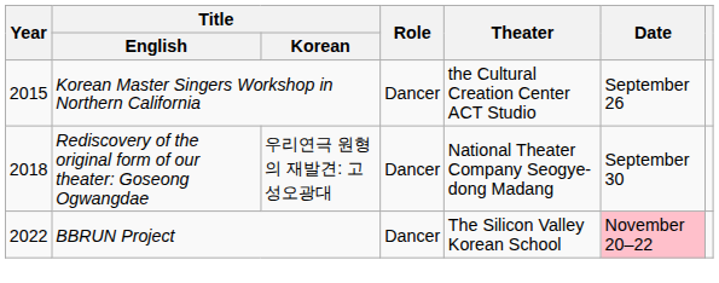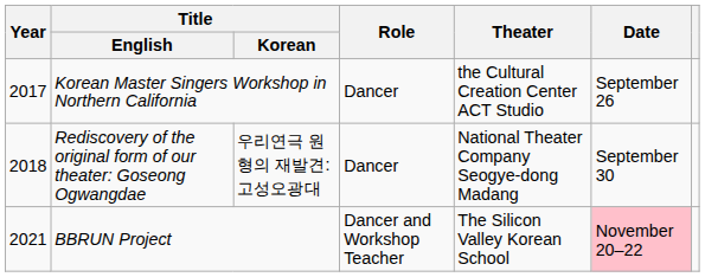Korean Master Singers Workshop in Northern California | Year: 2015 -> 2017
BBRUN Project | Year: 2022 -> 2021
BBRUN Project | Role: Dancer -> Dancer and Workshop Teacher
